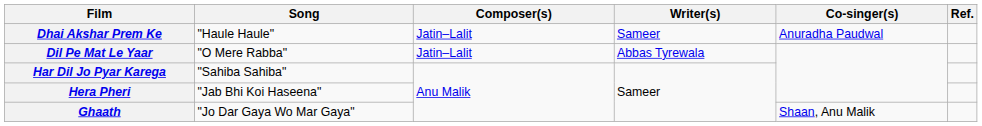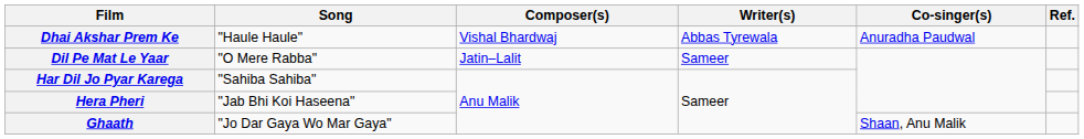Dhai Akshar Prem Ke | Composer(s): Jatin–Lalit -> Vishal Bhardwaj
Dhai Akshar Prem Ke | Writer(s): Sameer -> Abbas Tyrewala
Dil Pe Mat Le Yaar | Writer(s): Abbas Tyrewala -> Sameer
